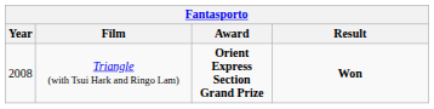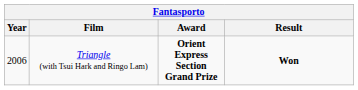Triangle (with Tsui Hark and Ringo Lam) | Year: 2008 -> 2006
